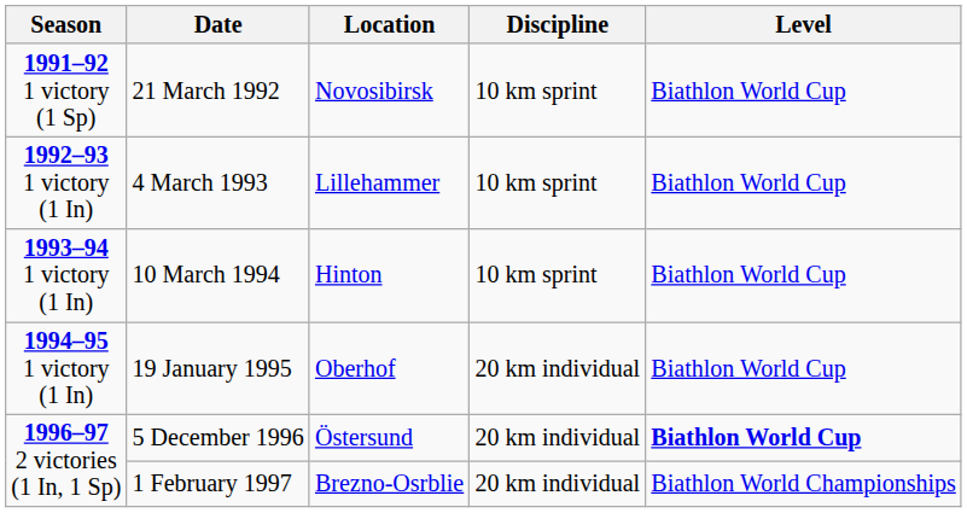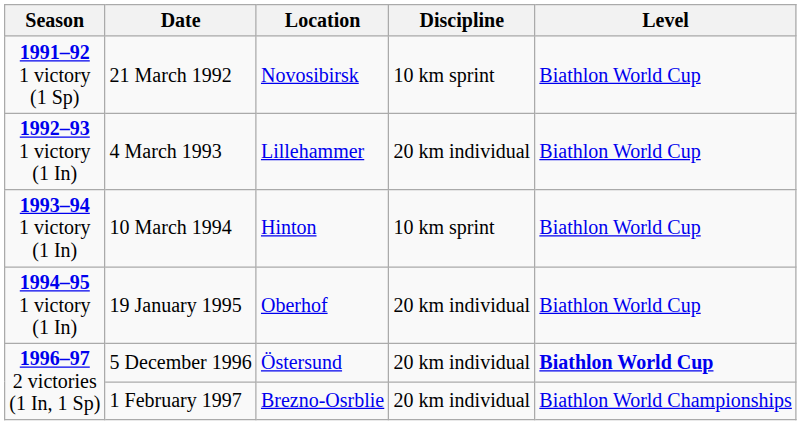4 March 1993 | Discipline: 10 km sprint -> 20 km individual
